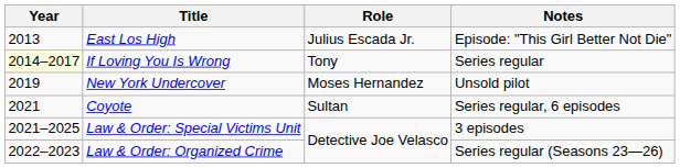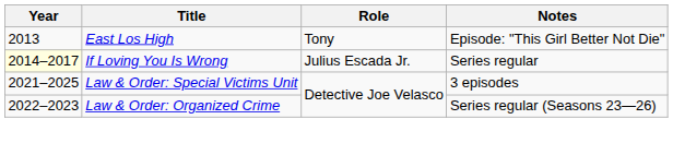East Los High | Role: Julius Escada Jr. -> Tony
If Loving You Is Wrong | Role: Tony -> Julius Escada Jr.
- row: 2019 | New York Undercover | Moses Hernandez | Unsold pilot
- row: 2021 | Coyote | Sultan | Series regular, 6 episodes
